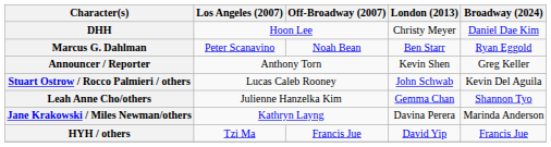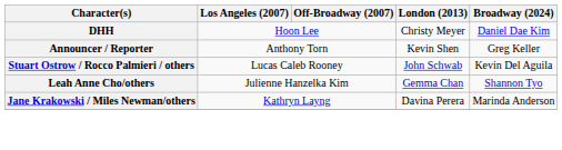- row: Marcus G. Dahlman | Peter Scanavino | Noah Bean | Ben Starr | Ryan Eggold
- row: HYH / others | Tzi Ma | Francis Jue | David Yip | Francis Jue
